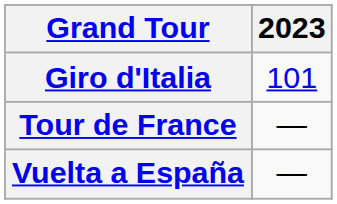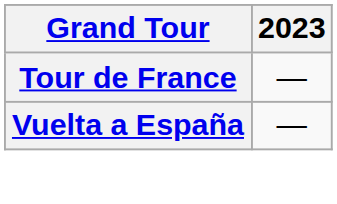- row: Giro d'Italia | 101
